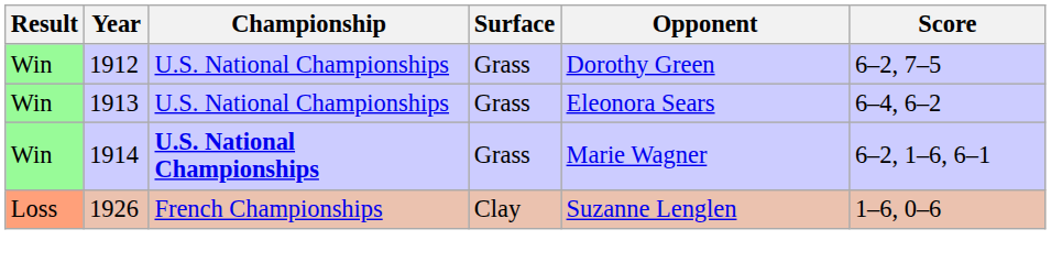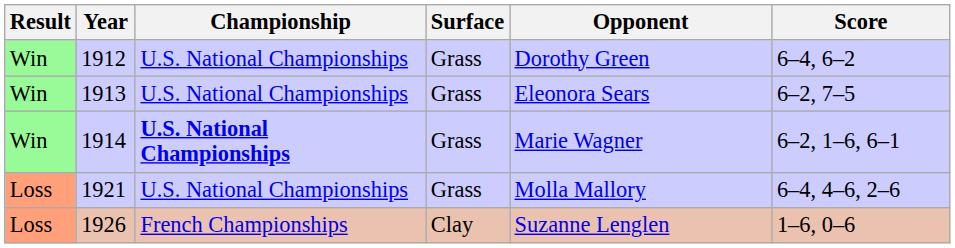1912 | Score: 6–2, 7–5 -> 6–4, 6–2
1913 | Score: 6–4, 6–2 -> 6–2, 7–5
+ row: Loss | 1921 | U.S. National Championships | Grass | Molla Mallory | 6–4, 4–6, 2–6
